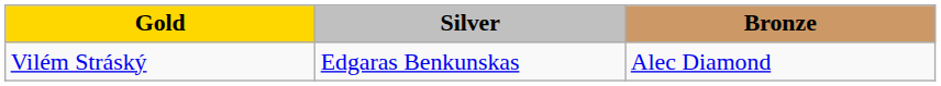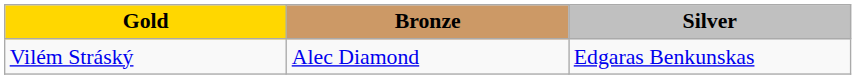columns swapped: Silver <-> Bronze
